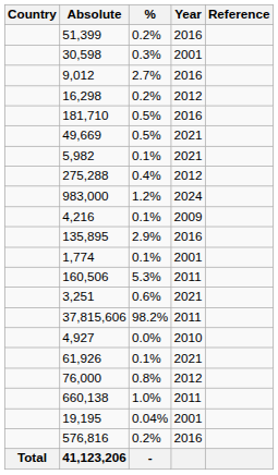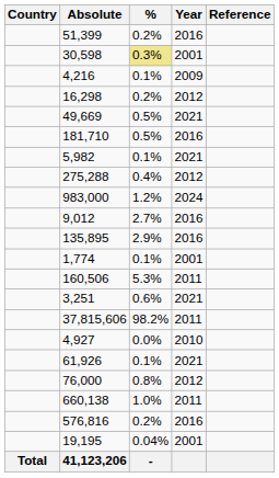30,598 | %: no background -> khaki background
rows swapped: 4,216 <-> 9,012
rows swapped: 181,710 <-> 49,669
rows swapped: 576,816 <-> 19,195
